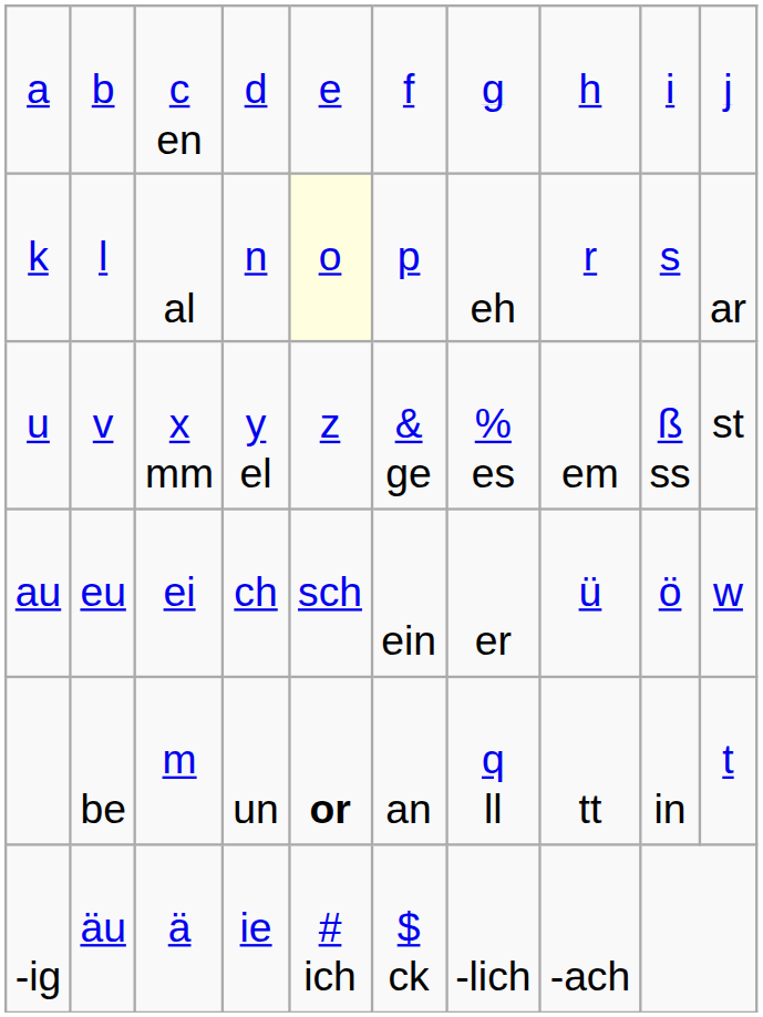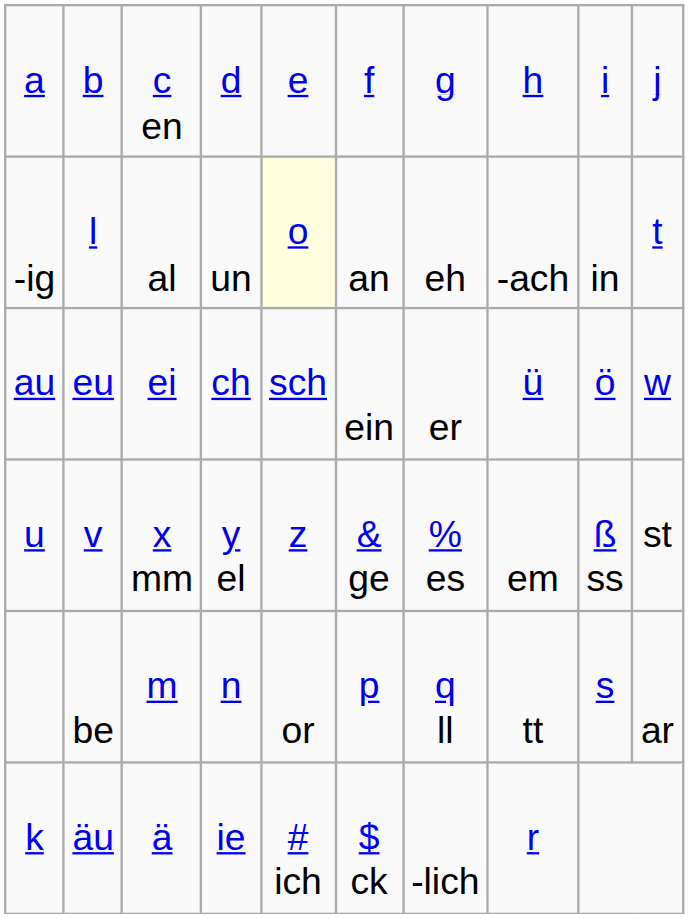l | column 1: k -> -ig
l | column 4: n -> un
l | column 6: p -> an
l | column 8: r -> -ach
l | column 9: s -> in
l | column 10: ar -> t
rows swapped: v <-> eu
be | column 4: un -> n
be | column 5: bold -> normal
be | column 6: an -> p
be | column 9: in -> s
be | column 10: t -> ar
äu | column 1: -ig -> k
äu | column 8: -ach -> r
